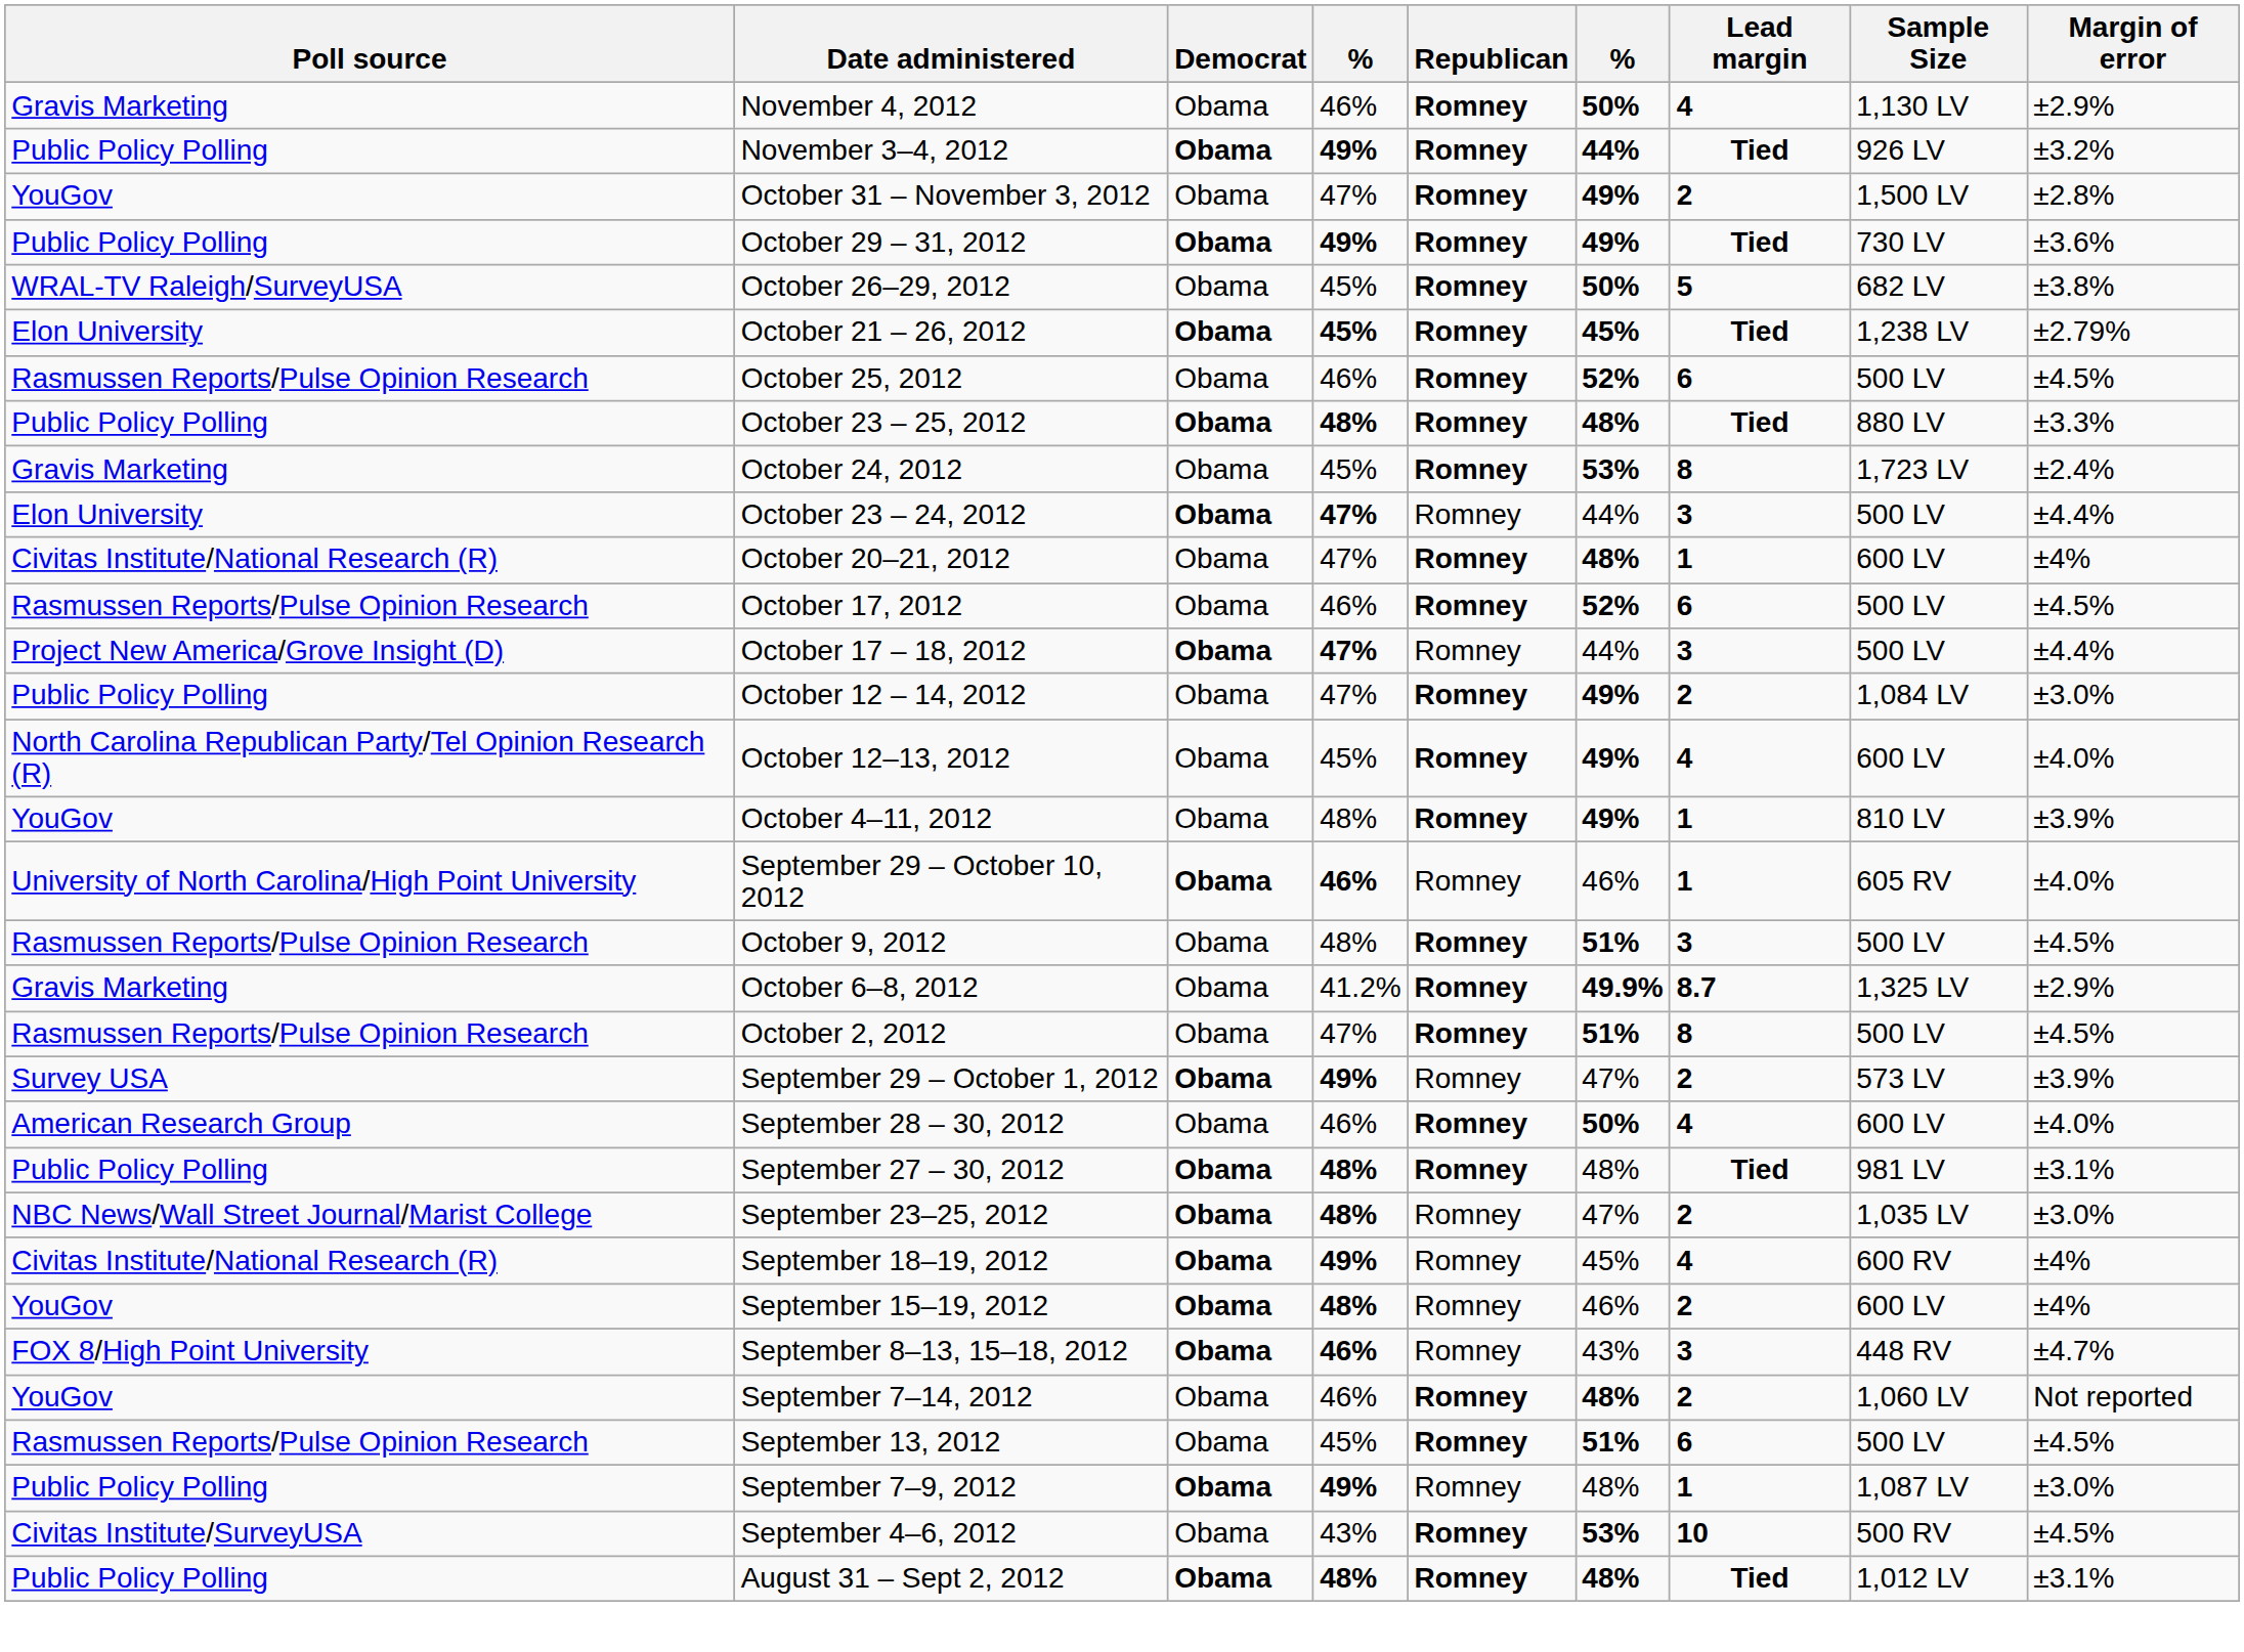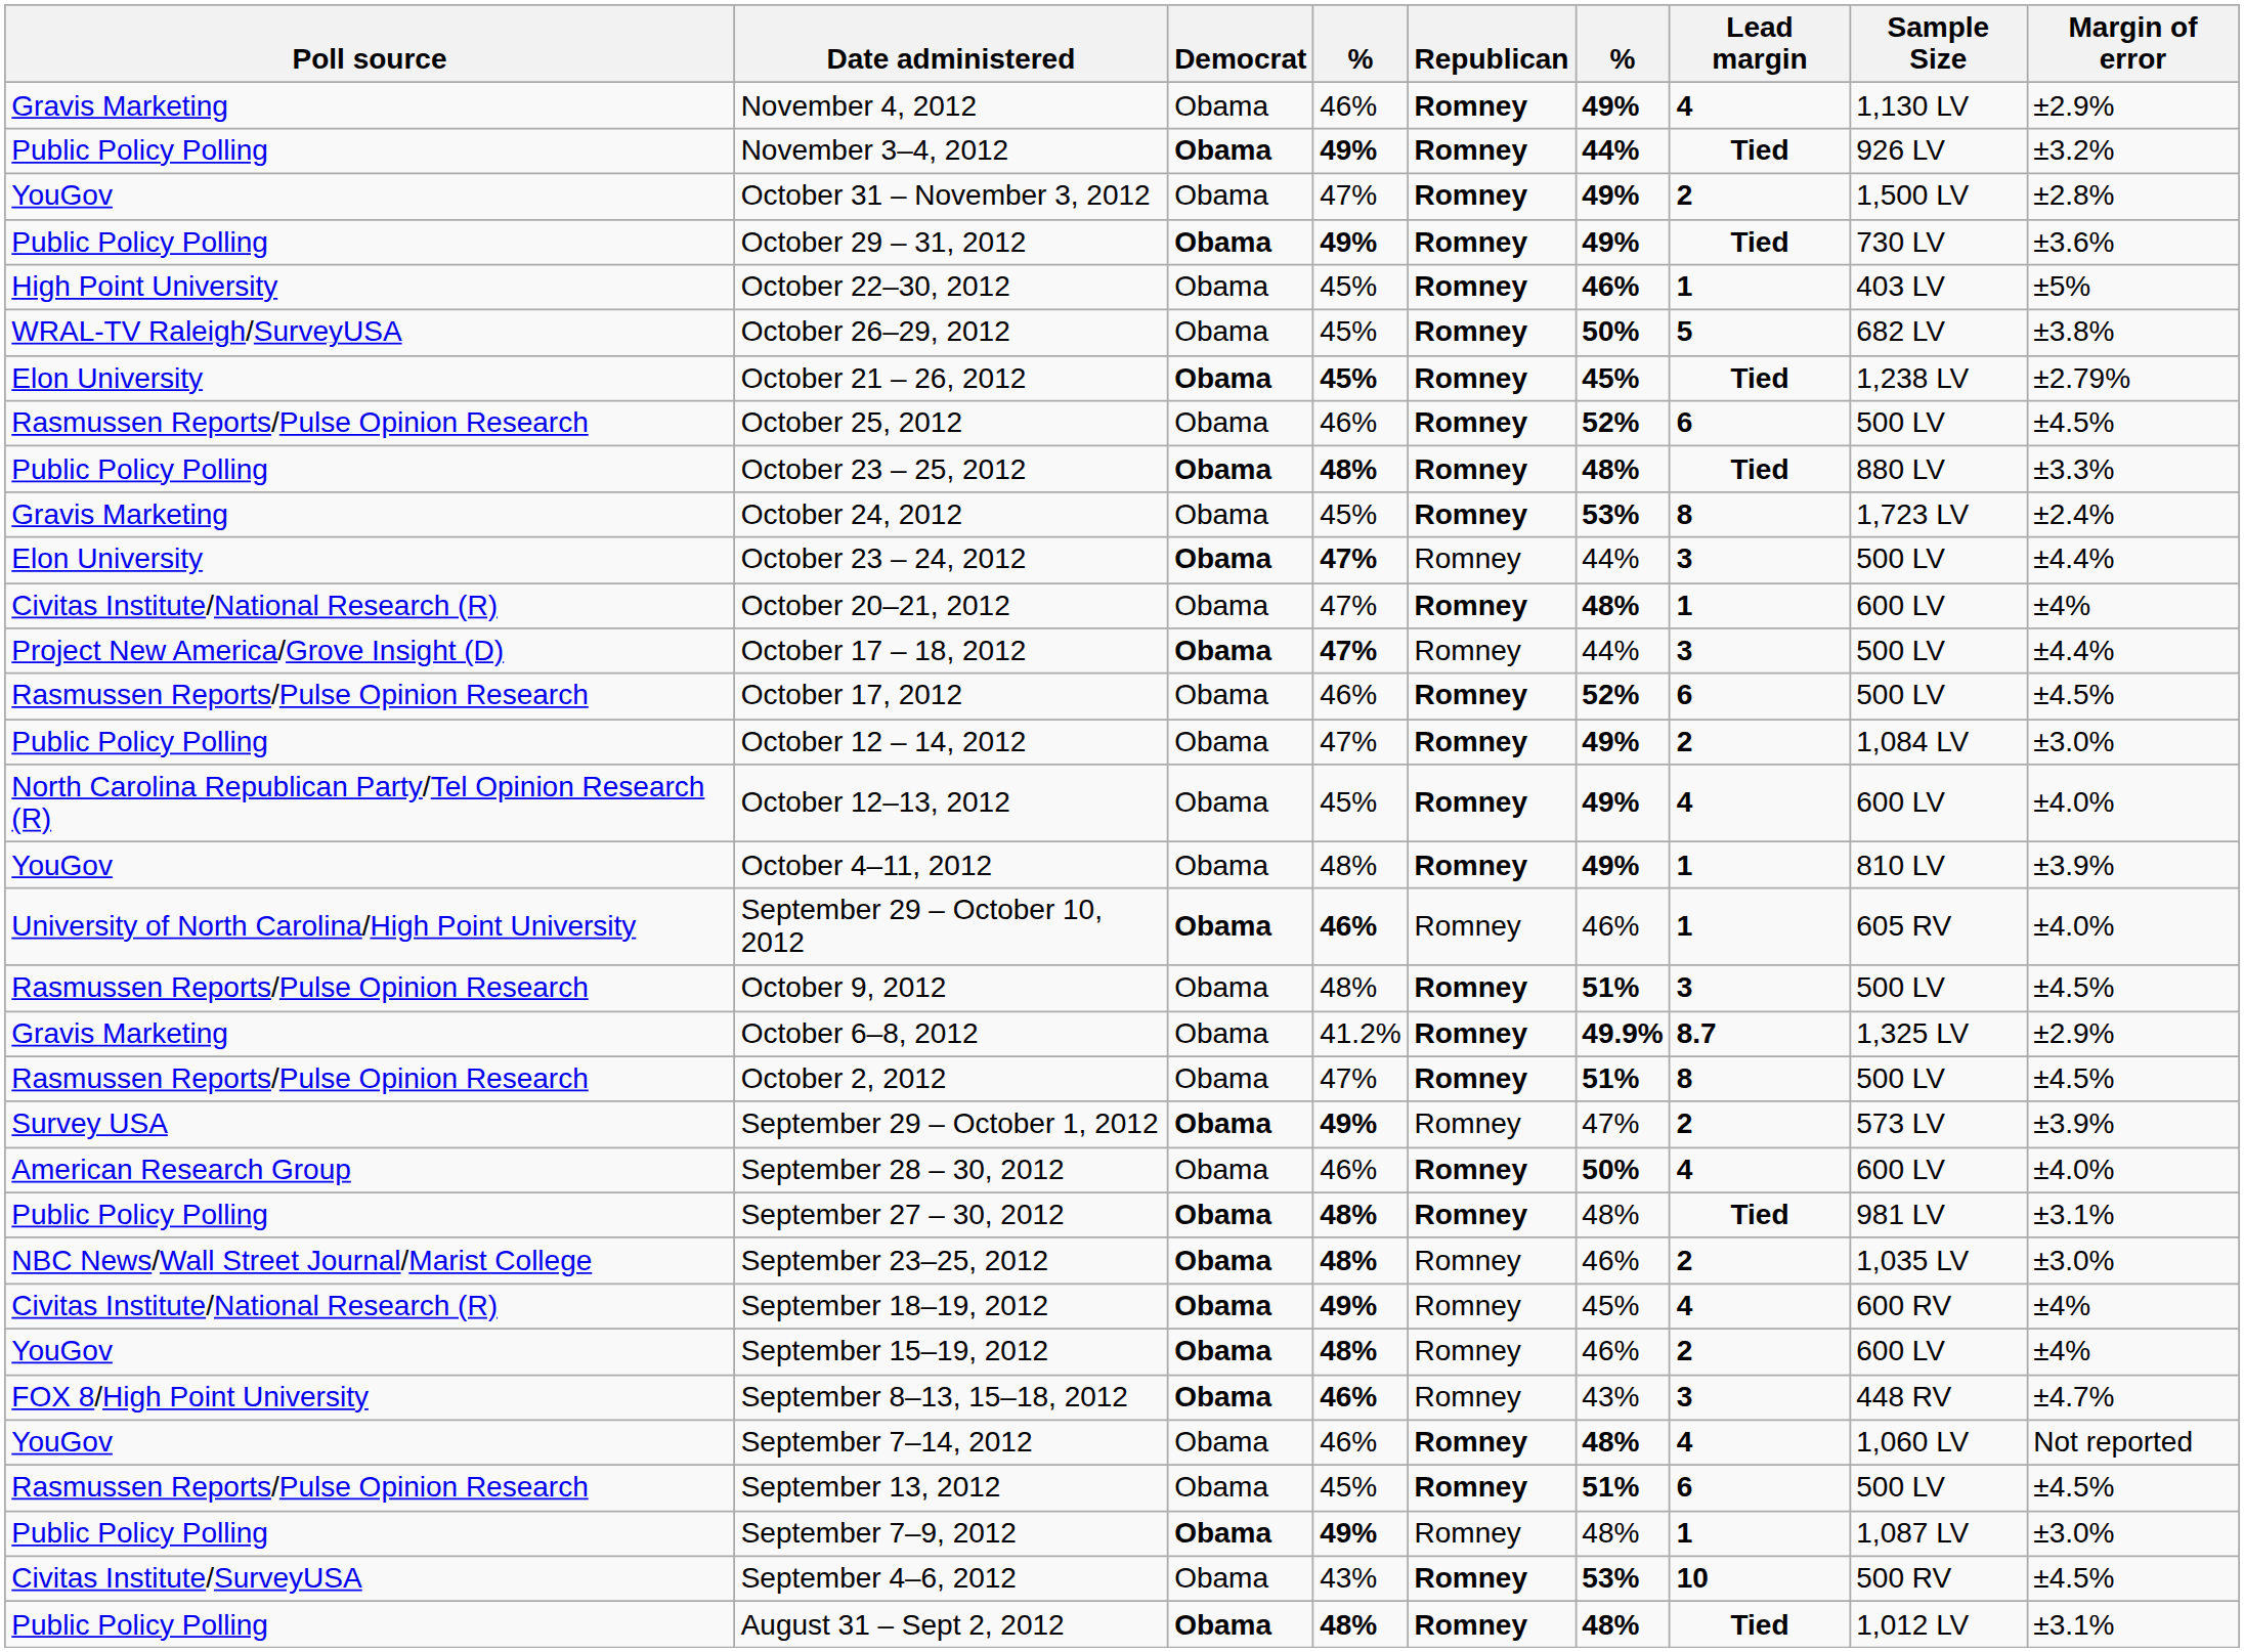November 4, 2012 | column 6: 50% -> 49%
+ row: High Point University | October 22–30, 2012 | Obama | 45% | Romney | 46% | 1 | 403 LV | ±5%
rows swapped: October 17 – 18, 2012 <-> October 17, 2012
September 23–25, 2012 | column 6: 47% -> 46%
September 7–14, 2012 | Lead margin: 2 -> 4
